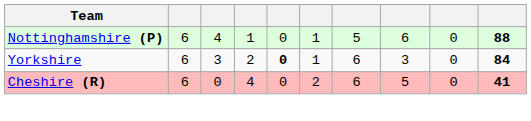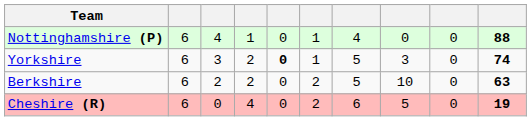Nottinghamshire (P) | column 7: 5 -> 4
Nottinghamshire (P) | column 8: 6 -> 0
Yorkshire | column 7: 6 -> 5
Yorkshire | column 10: 84 -> 74
+ row: Berkshire | 6 | 2 | 2 | 0 | 2 | 5 | 10 | 0 | 63
Cheshire (R) | column 10: 41 -> 19
